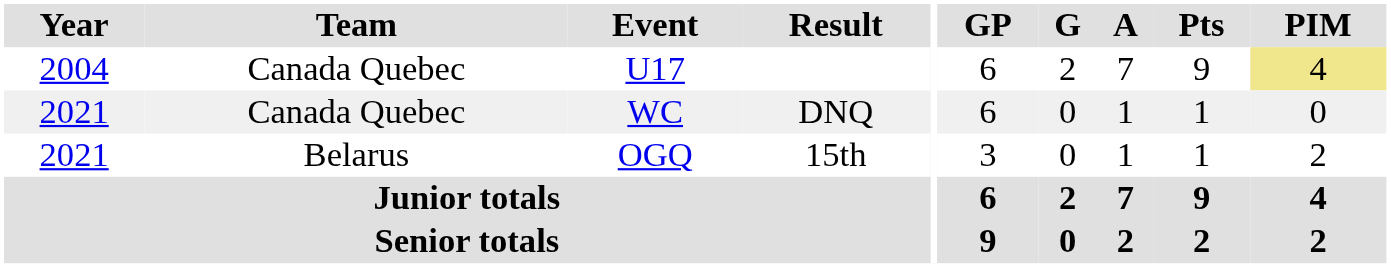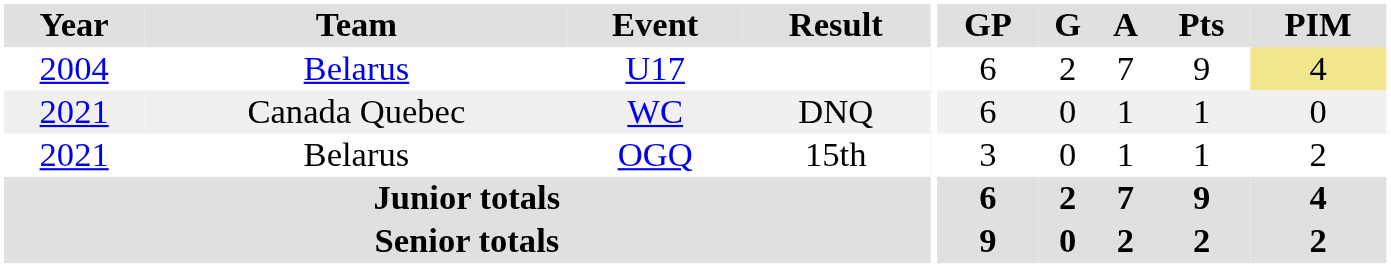U17 | Team: Canada Quebec -> Belarus
